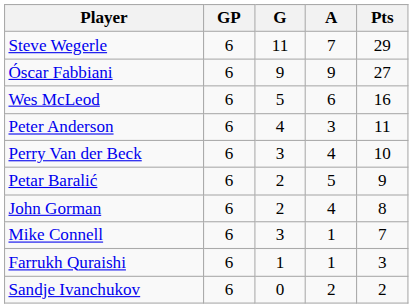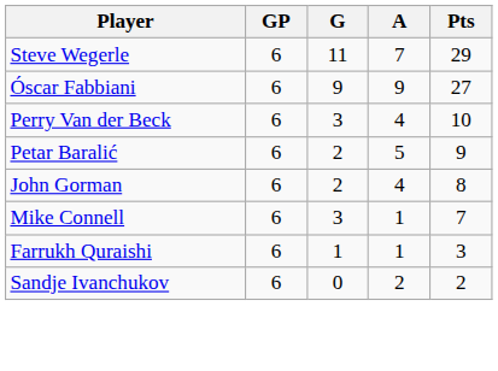- row: Wes McLeod | 6 | 5 | 6 | 16
- row: Peter Anderson | 6 | 4 | 3 | 11
